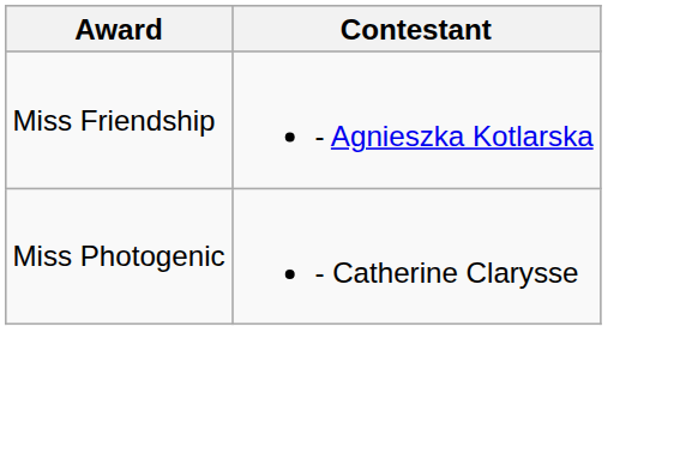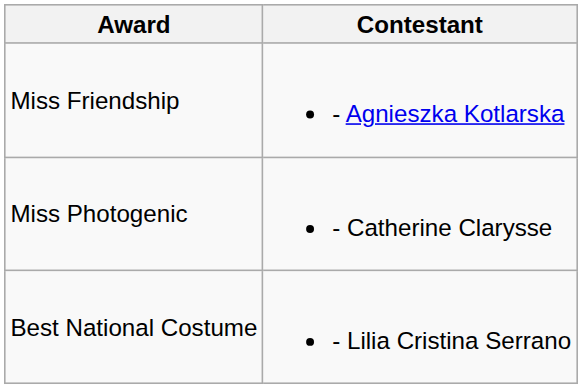+ row: Best National Costume | - Lilia Cristina Serrano
